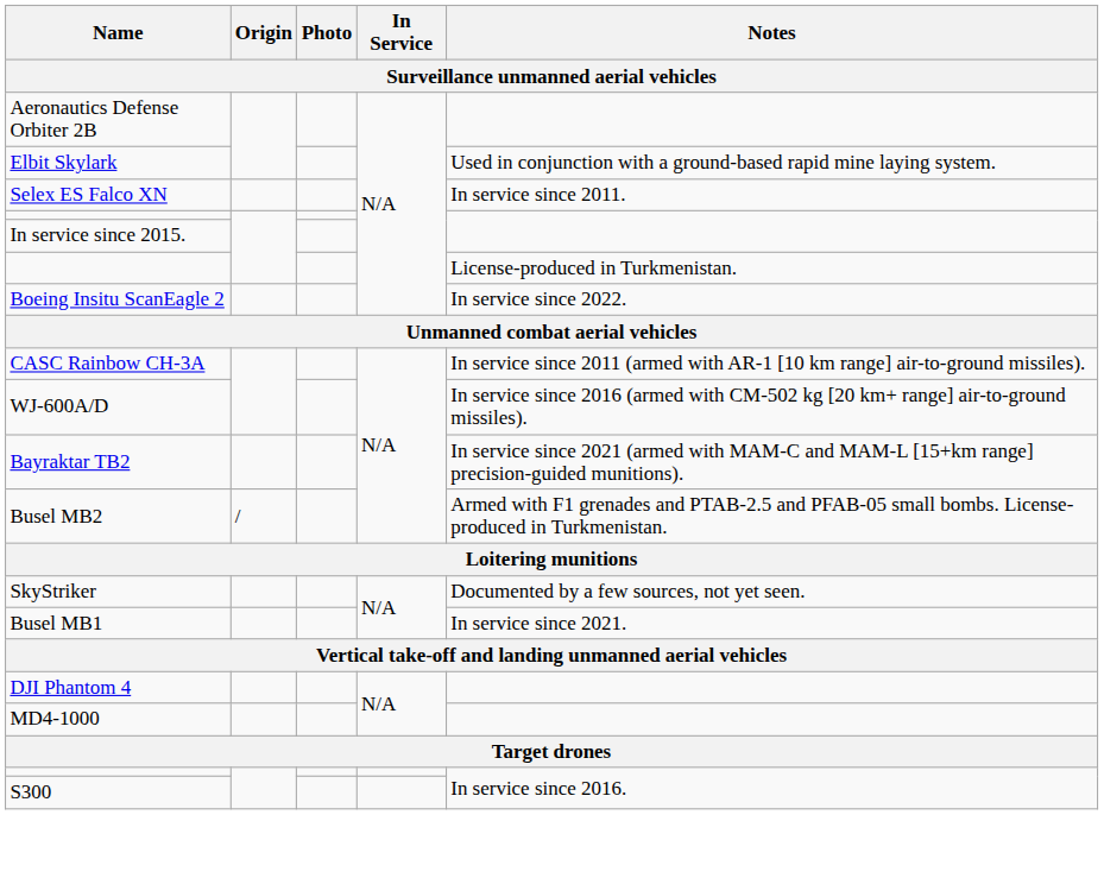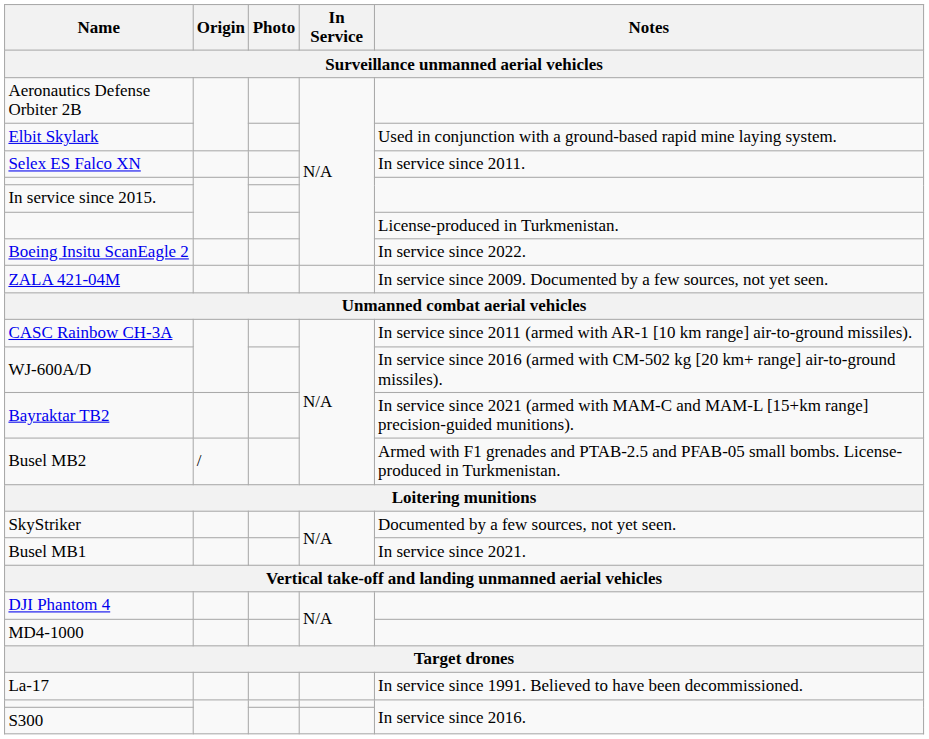+ row: ZALA 421-04М | In service since 2009. Documented by a few sources, not yet seen.
+ row: La-17 | In service since 1991. Believed to have been decommissioned.
